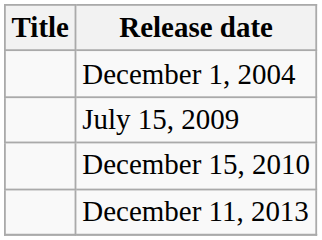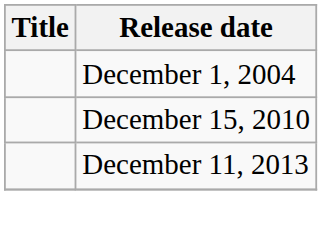- row: July 15, 2009
